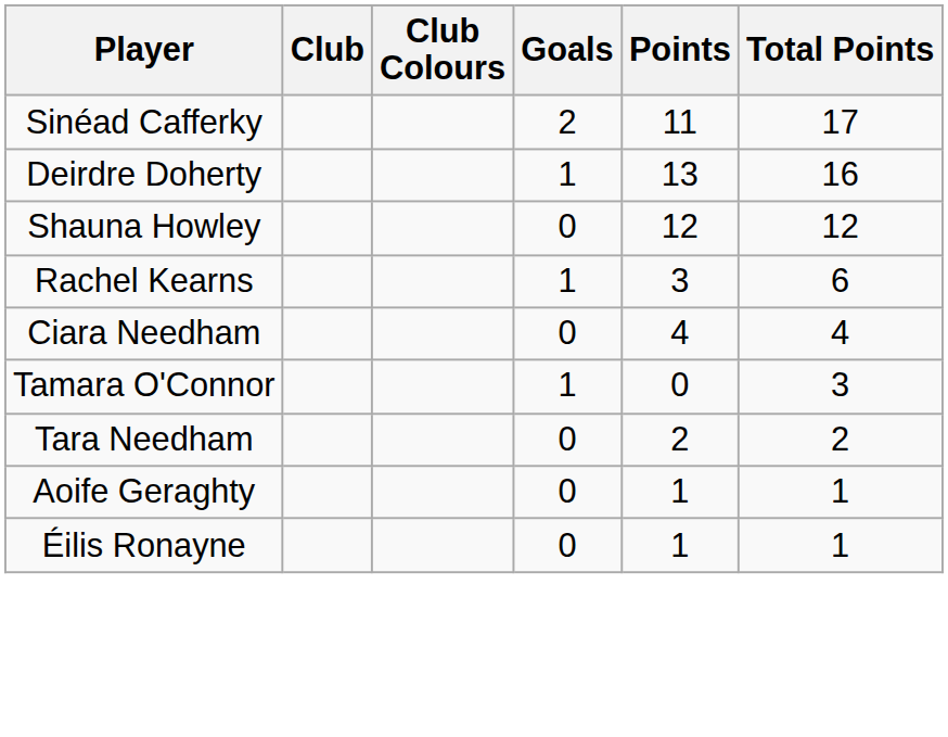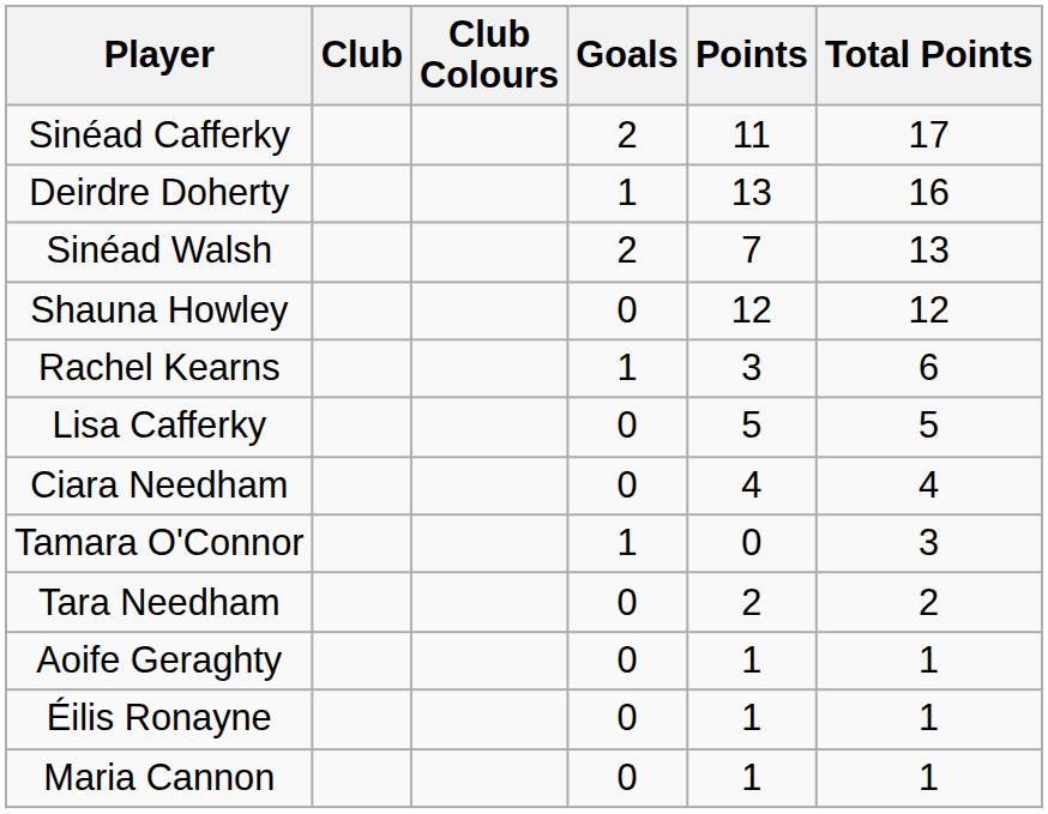+ row: Sinéad Walsh | 2 | 7 | 13
+ row: Lisa Cafferky | 0 | 5 | 5
+ row: Maria Cannon | 0 | 1 | 1
